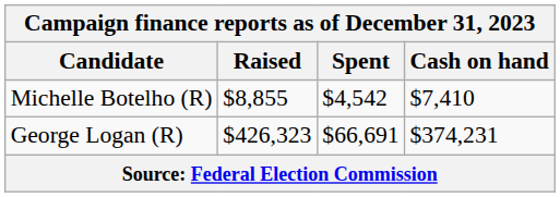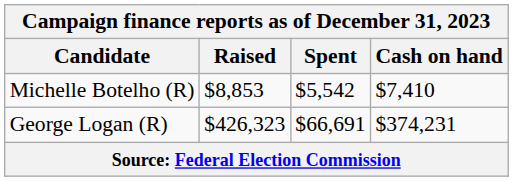Michelle Botelho (R) | Raised: $8,855 -> $8,853
Michelle Botelho (R) | Spent: $4,542 -> $5,542
